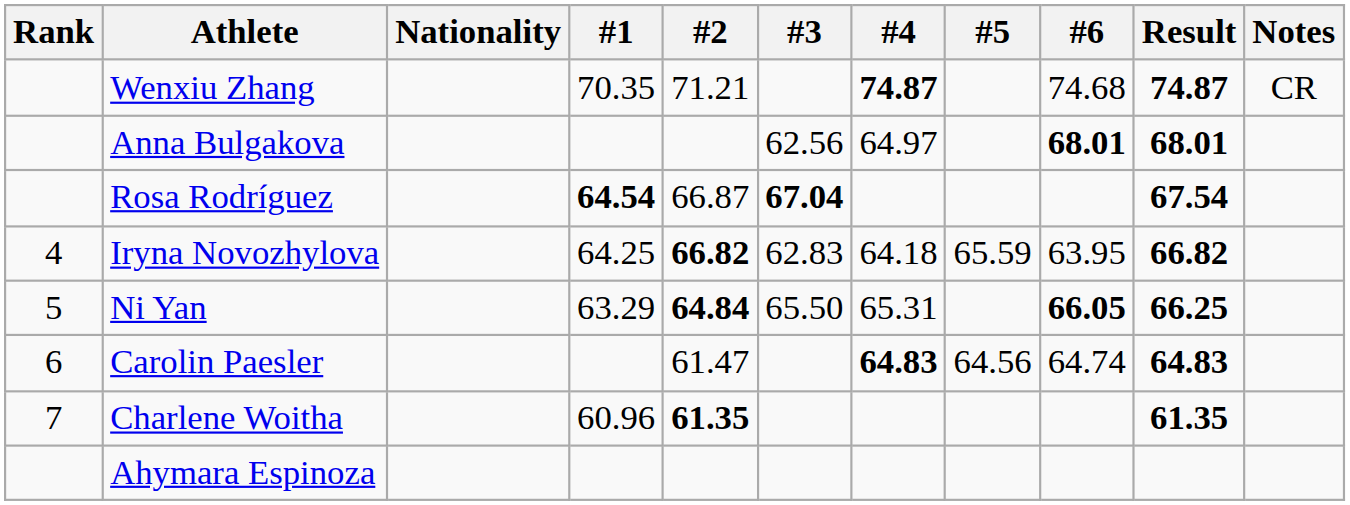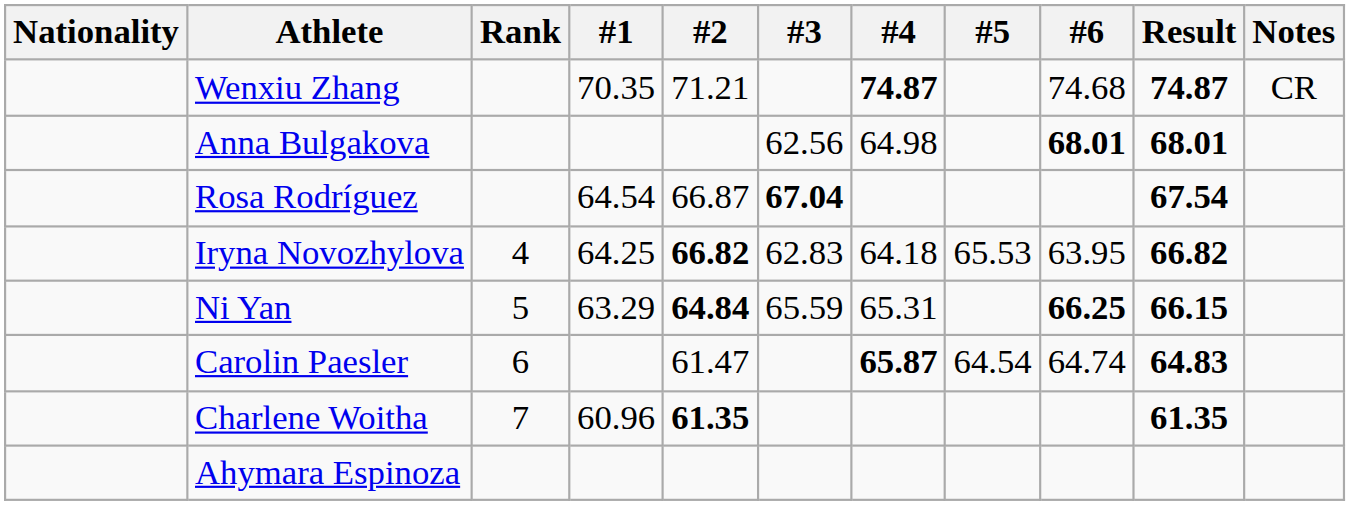columns swapped: Rank <-> Nationality
Anna Bulgakova | #4: 64.97 -> 64.98
Rosa Rodríguez | #1: bold -> normal
Iryna Novozhylova | #5: 65.59 -> 65.53
Ni Yan | #3: 65.50 -> 65.59
Ni Yan | #6: 66.05 -> 66.25
Ni Yan | Result: 66.25 -> 66.15
Carolin Paesler | #4: 64.83 -> 65.87
Carolin Paesler | #5: 64.56 -> 64.54
